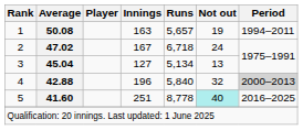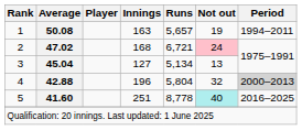2 | Innings: 167 -> 168
2 | Runs: 6,718 -> 6,721
2 | Not out: no background -> pink background
4 | Runs: 5,840 -> 5,804
